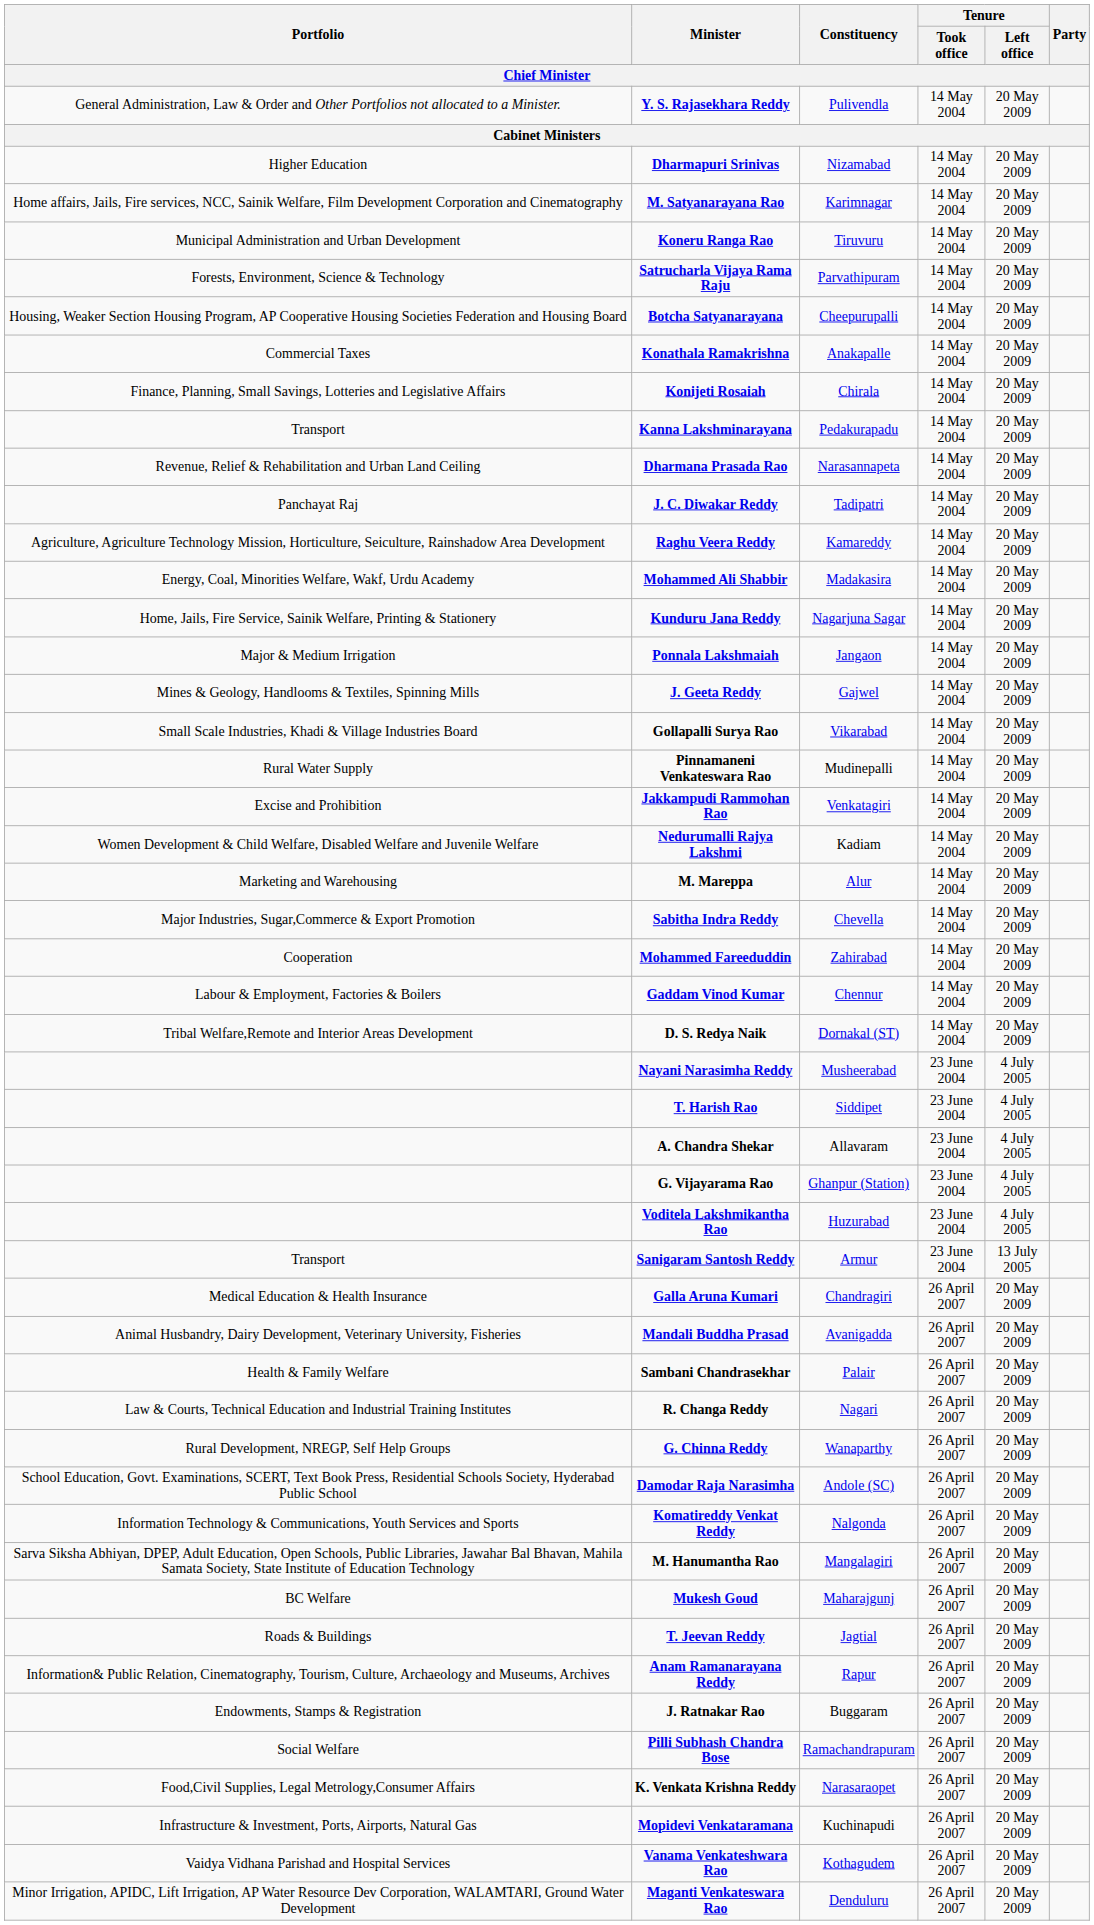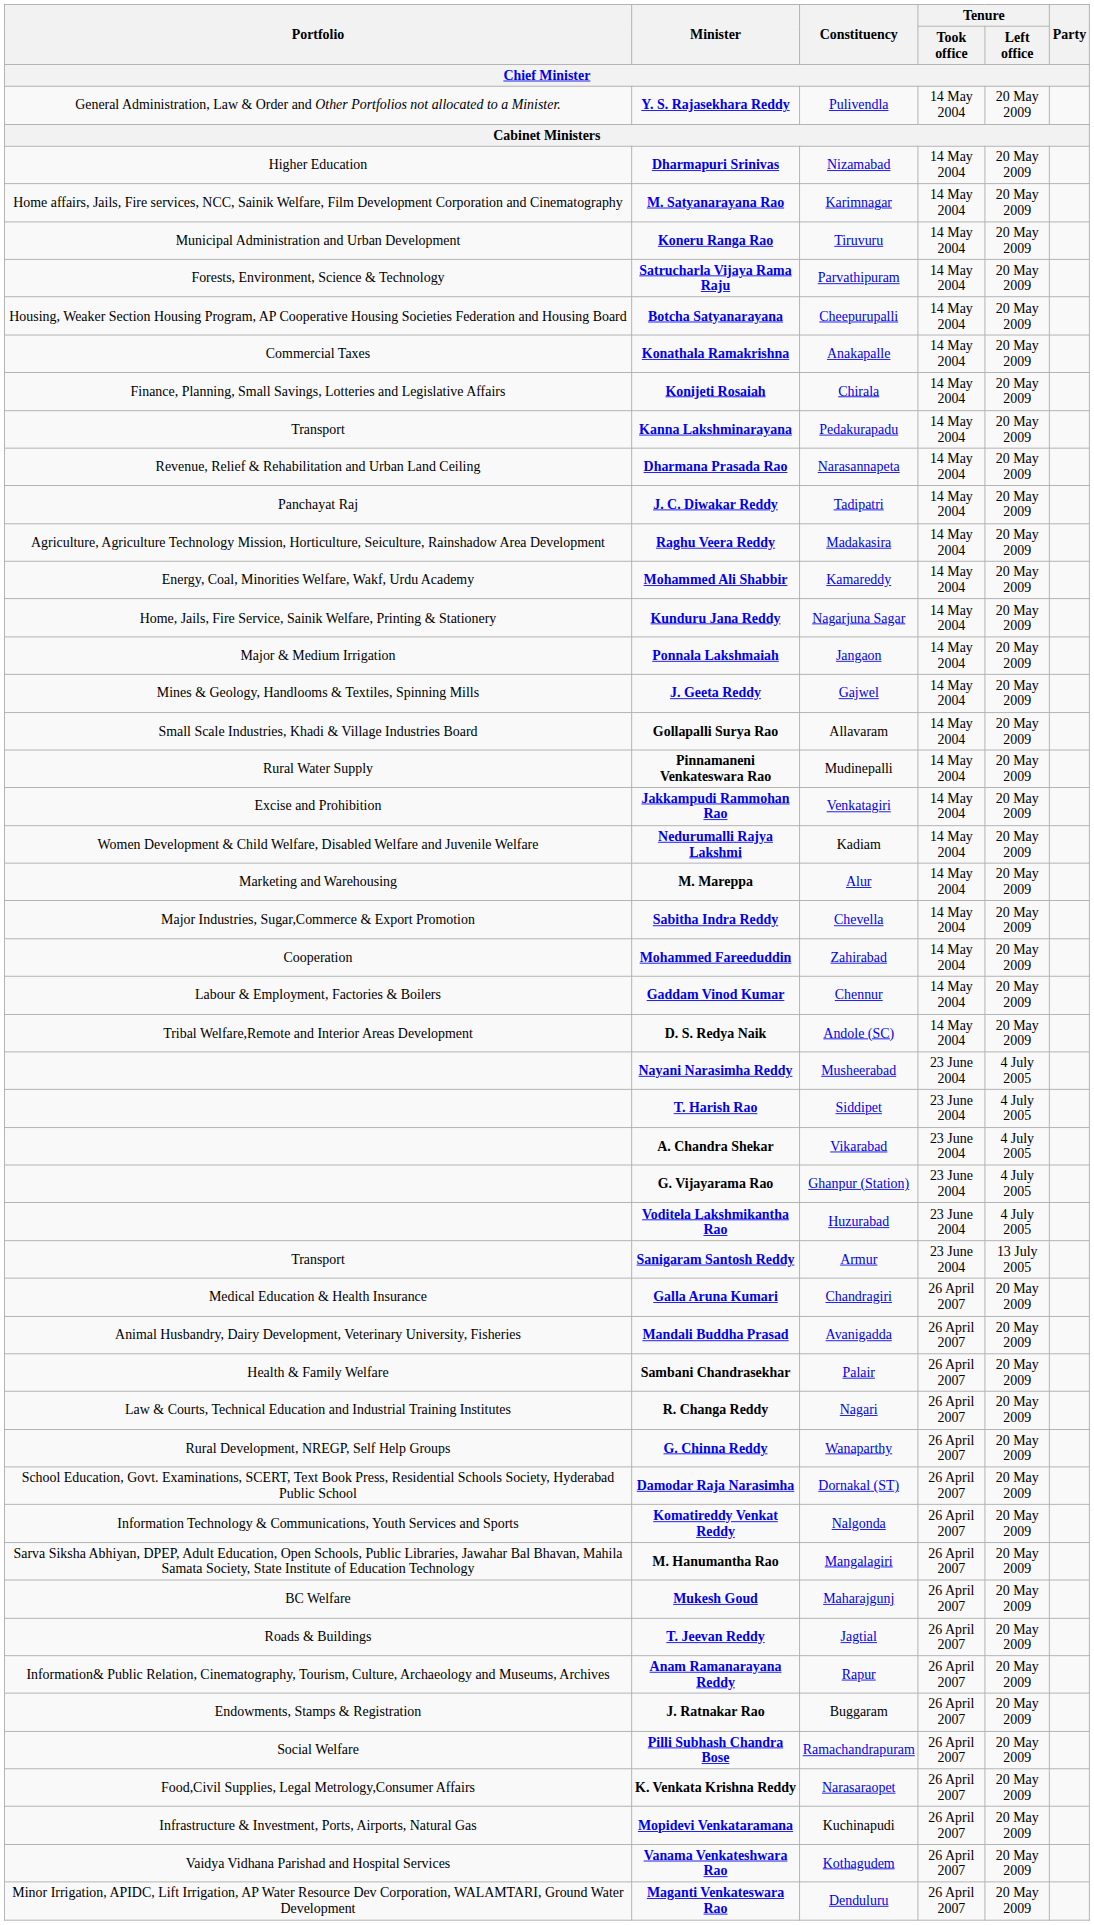Raghu Veera Reddy | Constituency: Kamareddy -> Madakasira
Mohammed Ali Shabbir | Constituency: Madakasira -> Kamareddy
Gollapalli Surya Rao | Constituency: Vikarabad -> Allavaram
D. S. Redya Naik | Constituency: Dornakal (ST) -> Andole (SC)
A. Chandra Shekar | Constituency: Allavaram -> Vikarabad
Damodar Raja Narasimha | Constituency: Andole (SC) -> Dornakal (ST)
